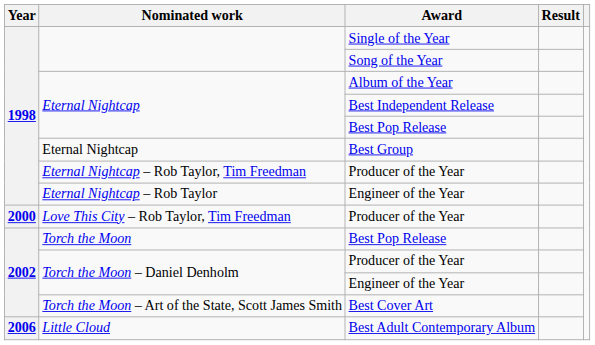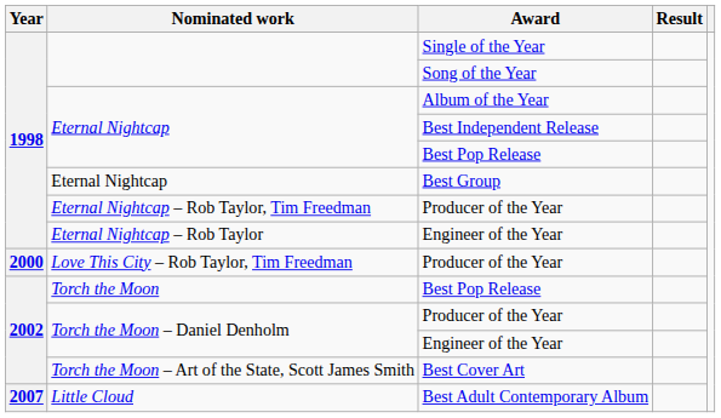Best Adult Contemporary Album | Year: 2006 -> 2007
